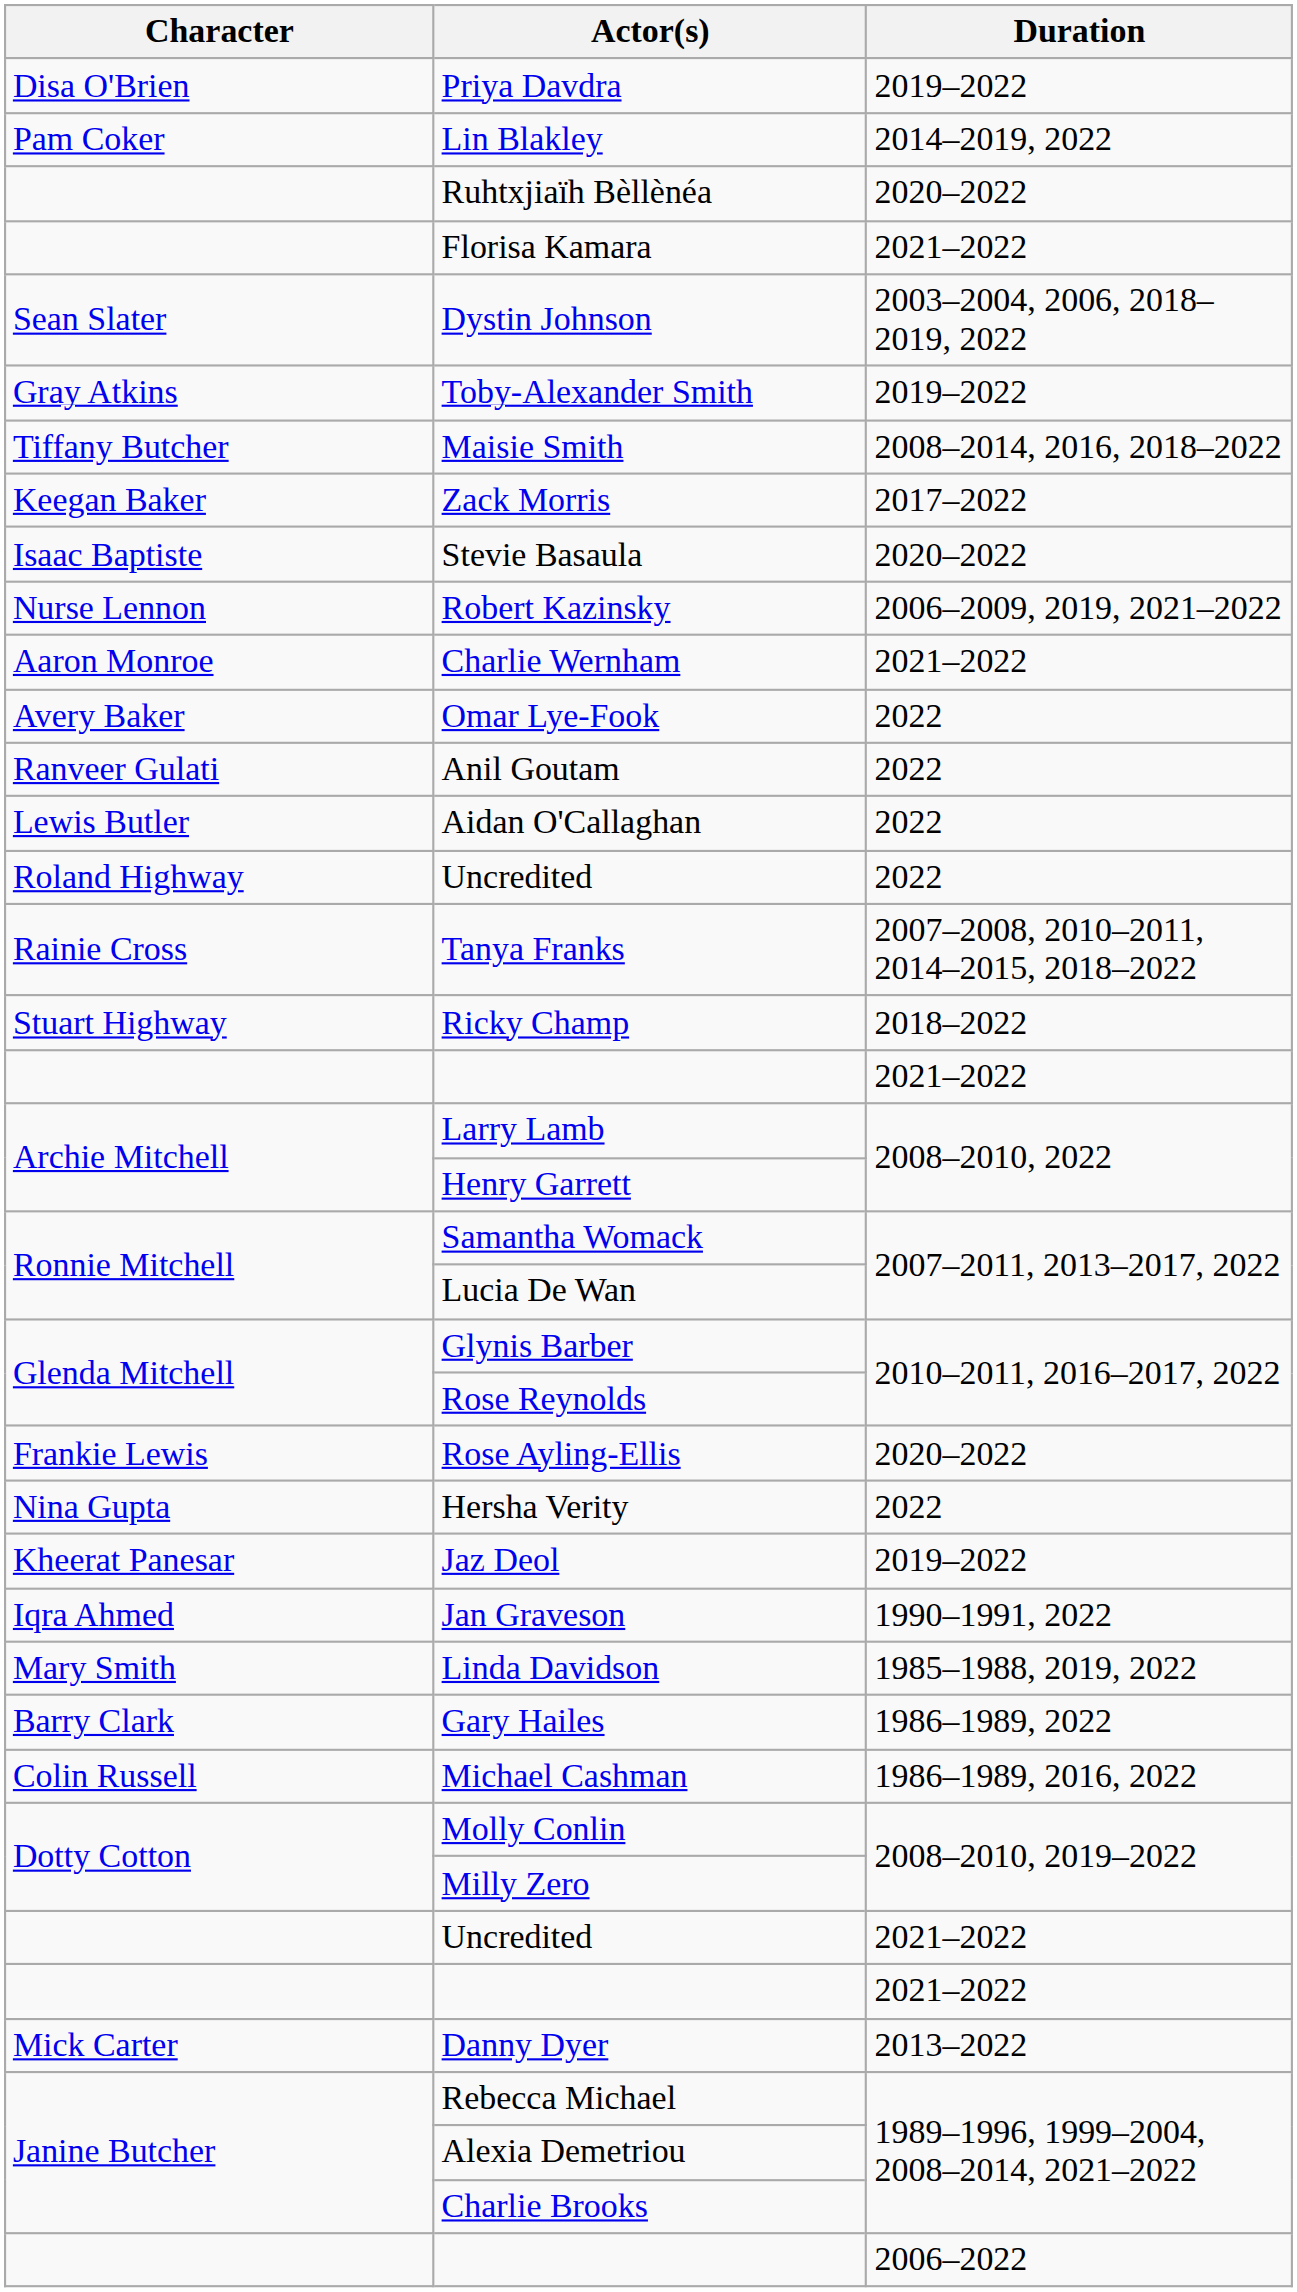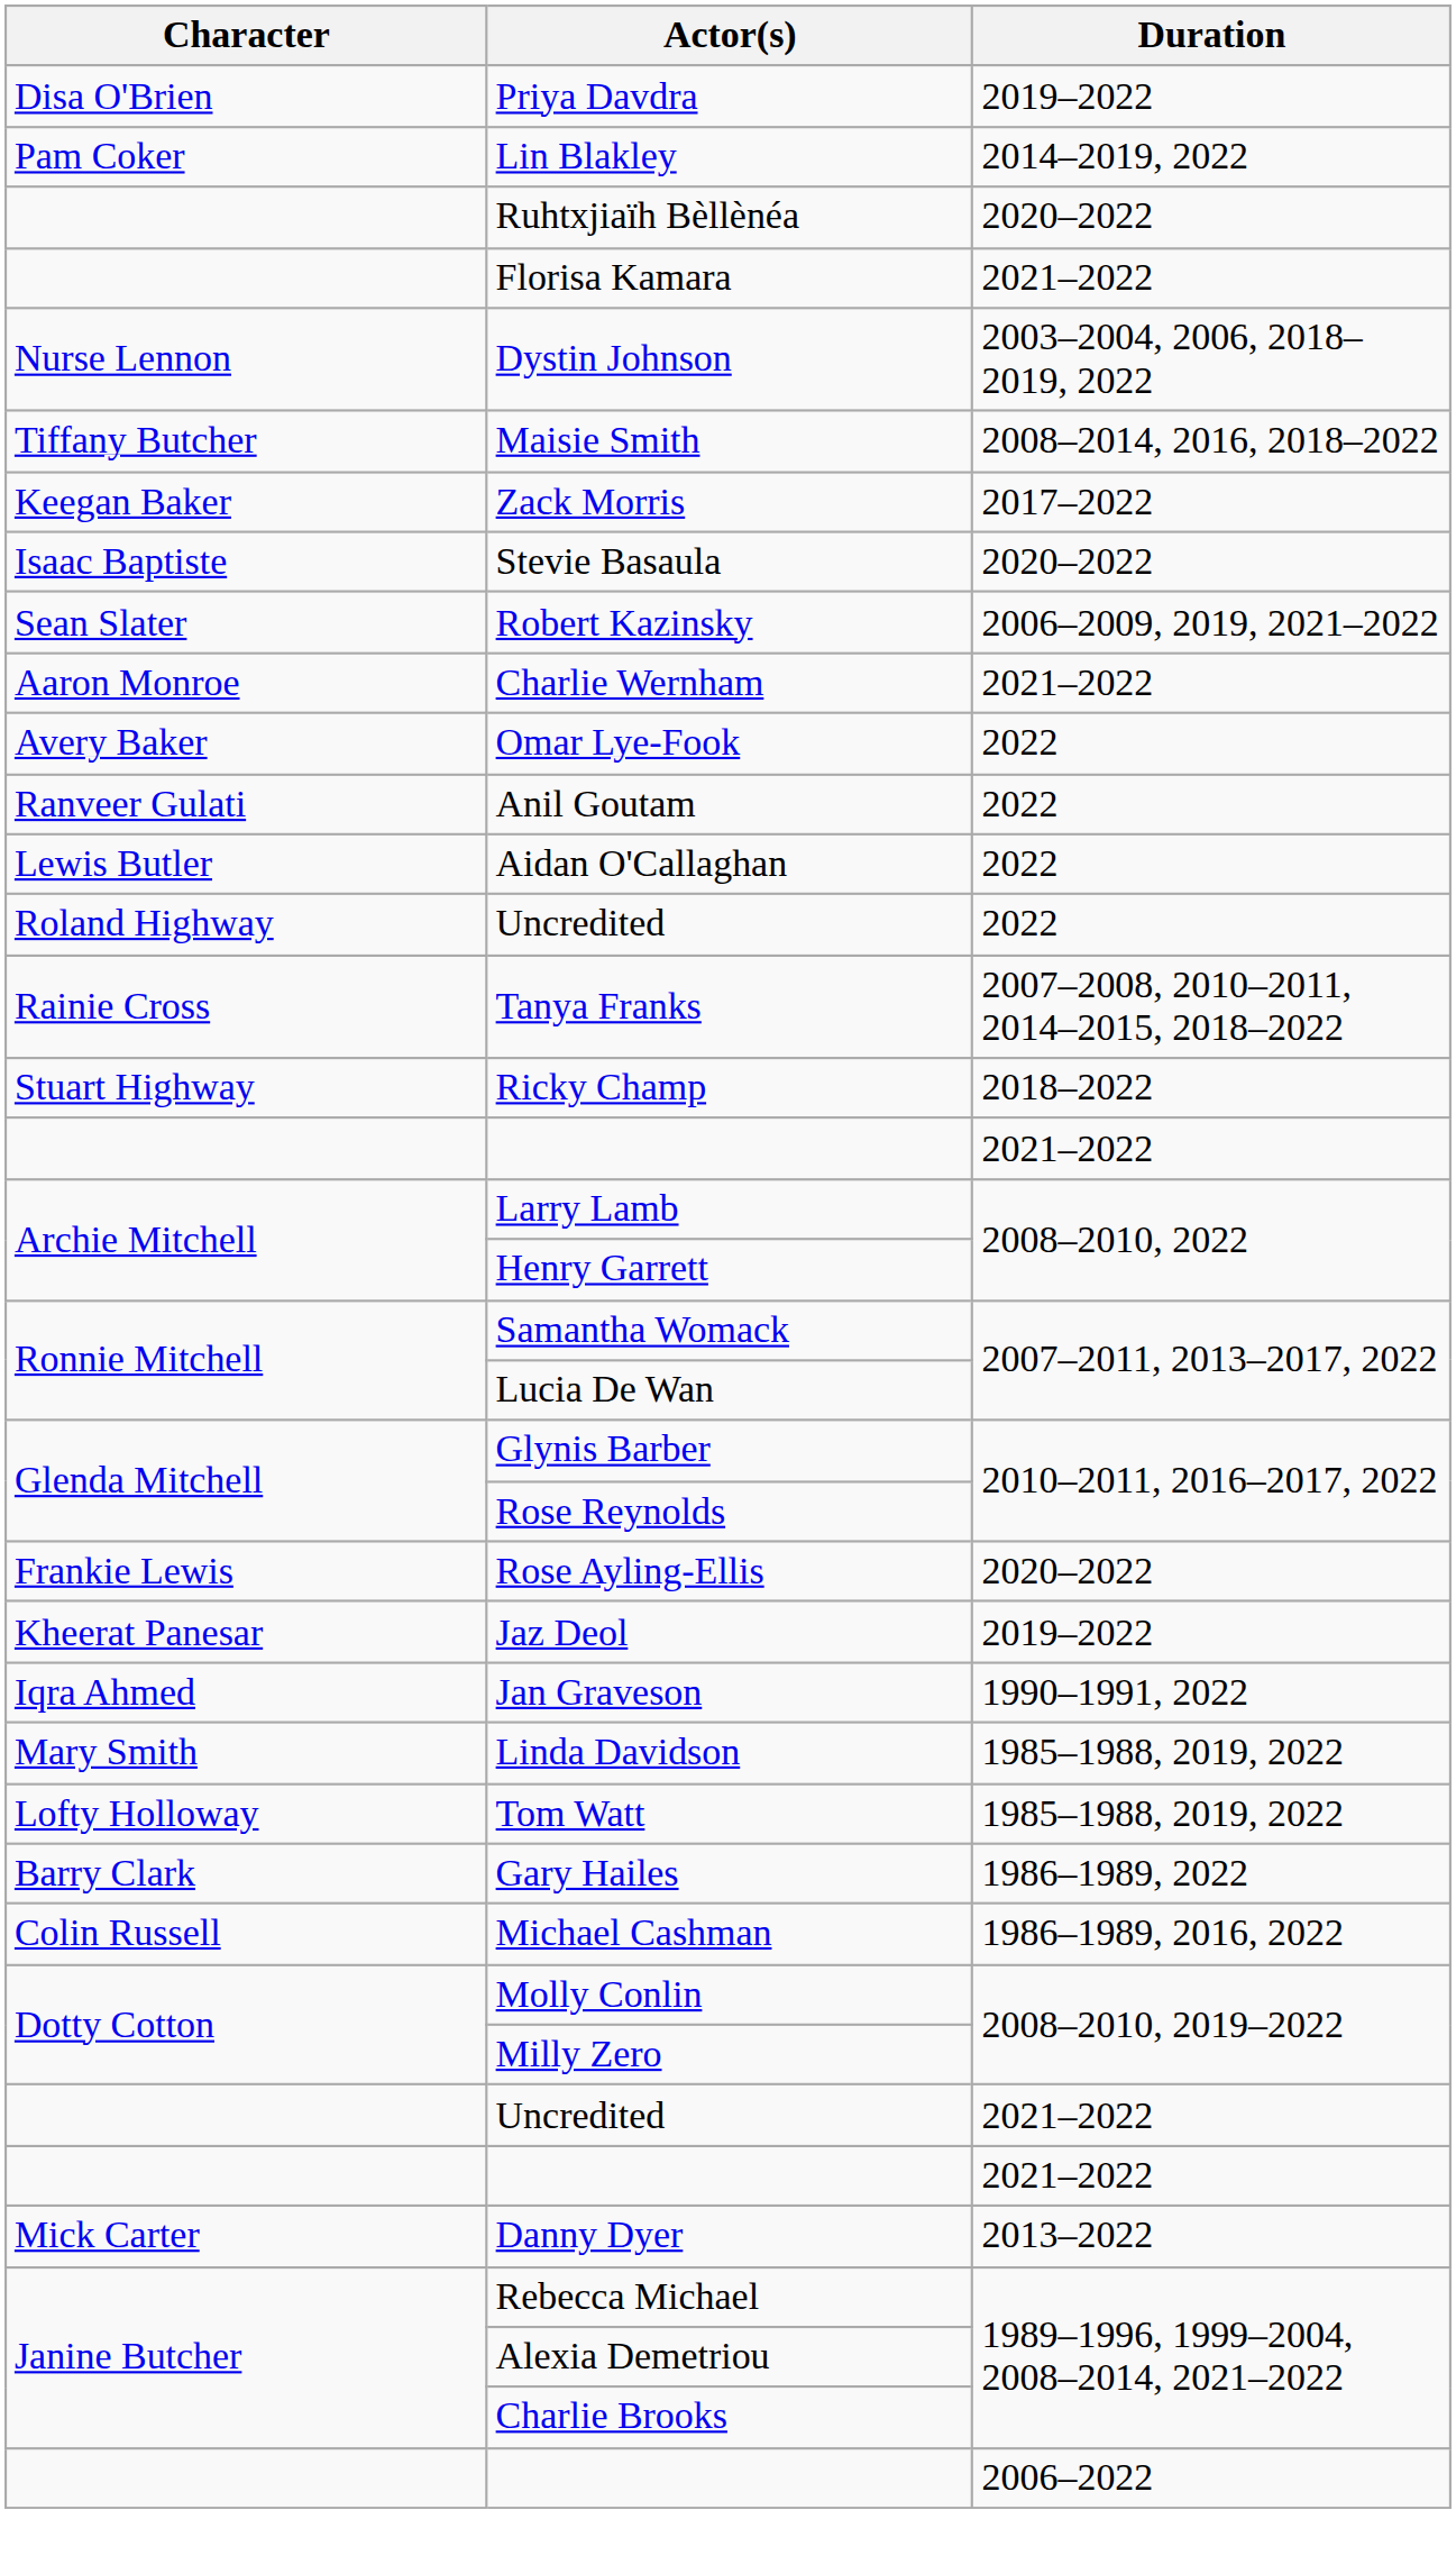Dystin Johnson | Character: Sean Slater -> Nurse Lennon
- row: Gray Atkins | Toby-Alexander Smith | 2019–2022
Robert Kazinsky | Character: Nurse Lennon -> Sean Slater
- row: Nina Gupta | Hersha Verity | 2022
+ row: Lofty Holloway | Tom Watt | 1985–1988, 2019, 2022
